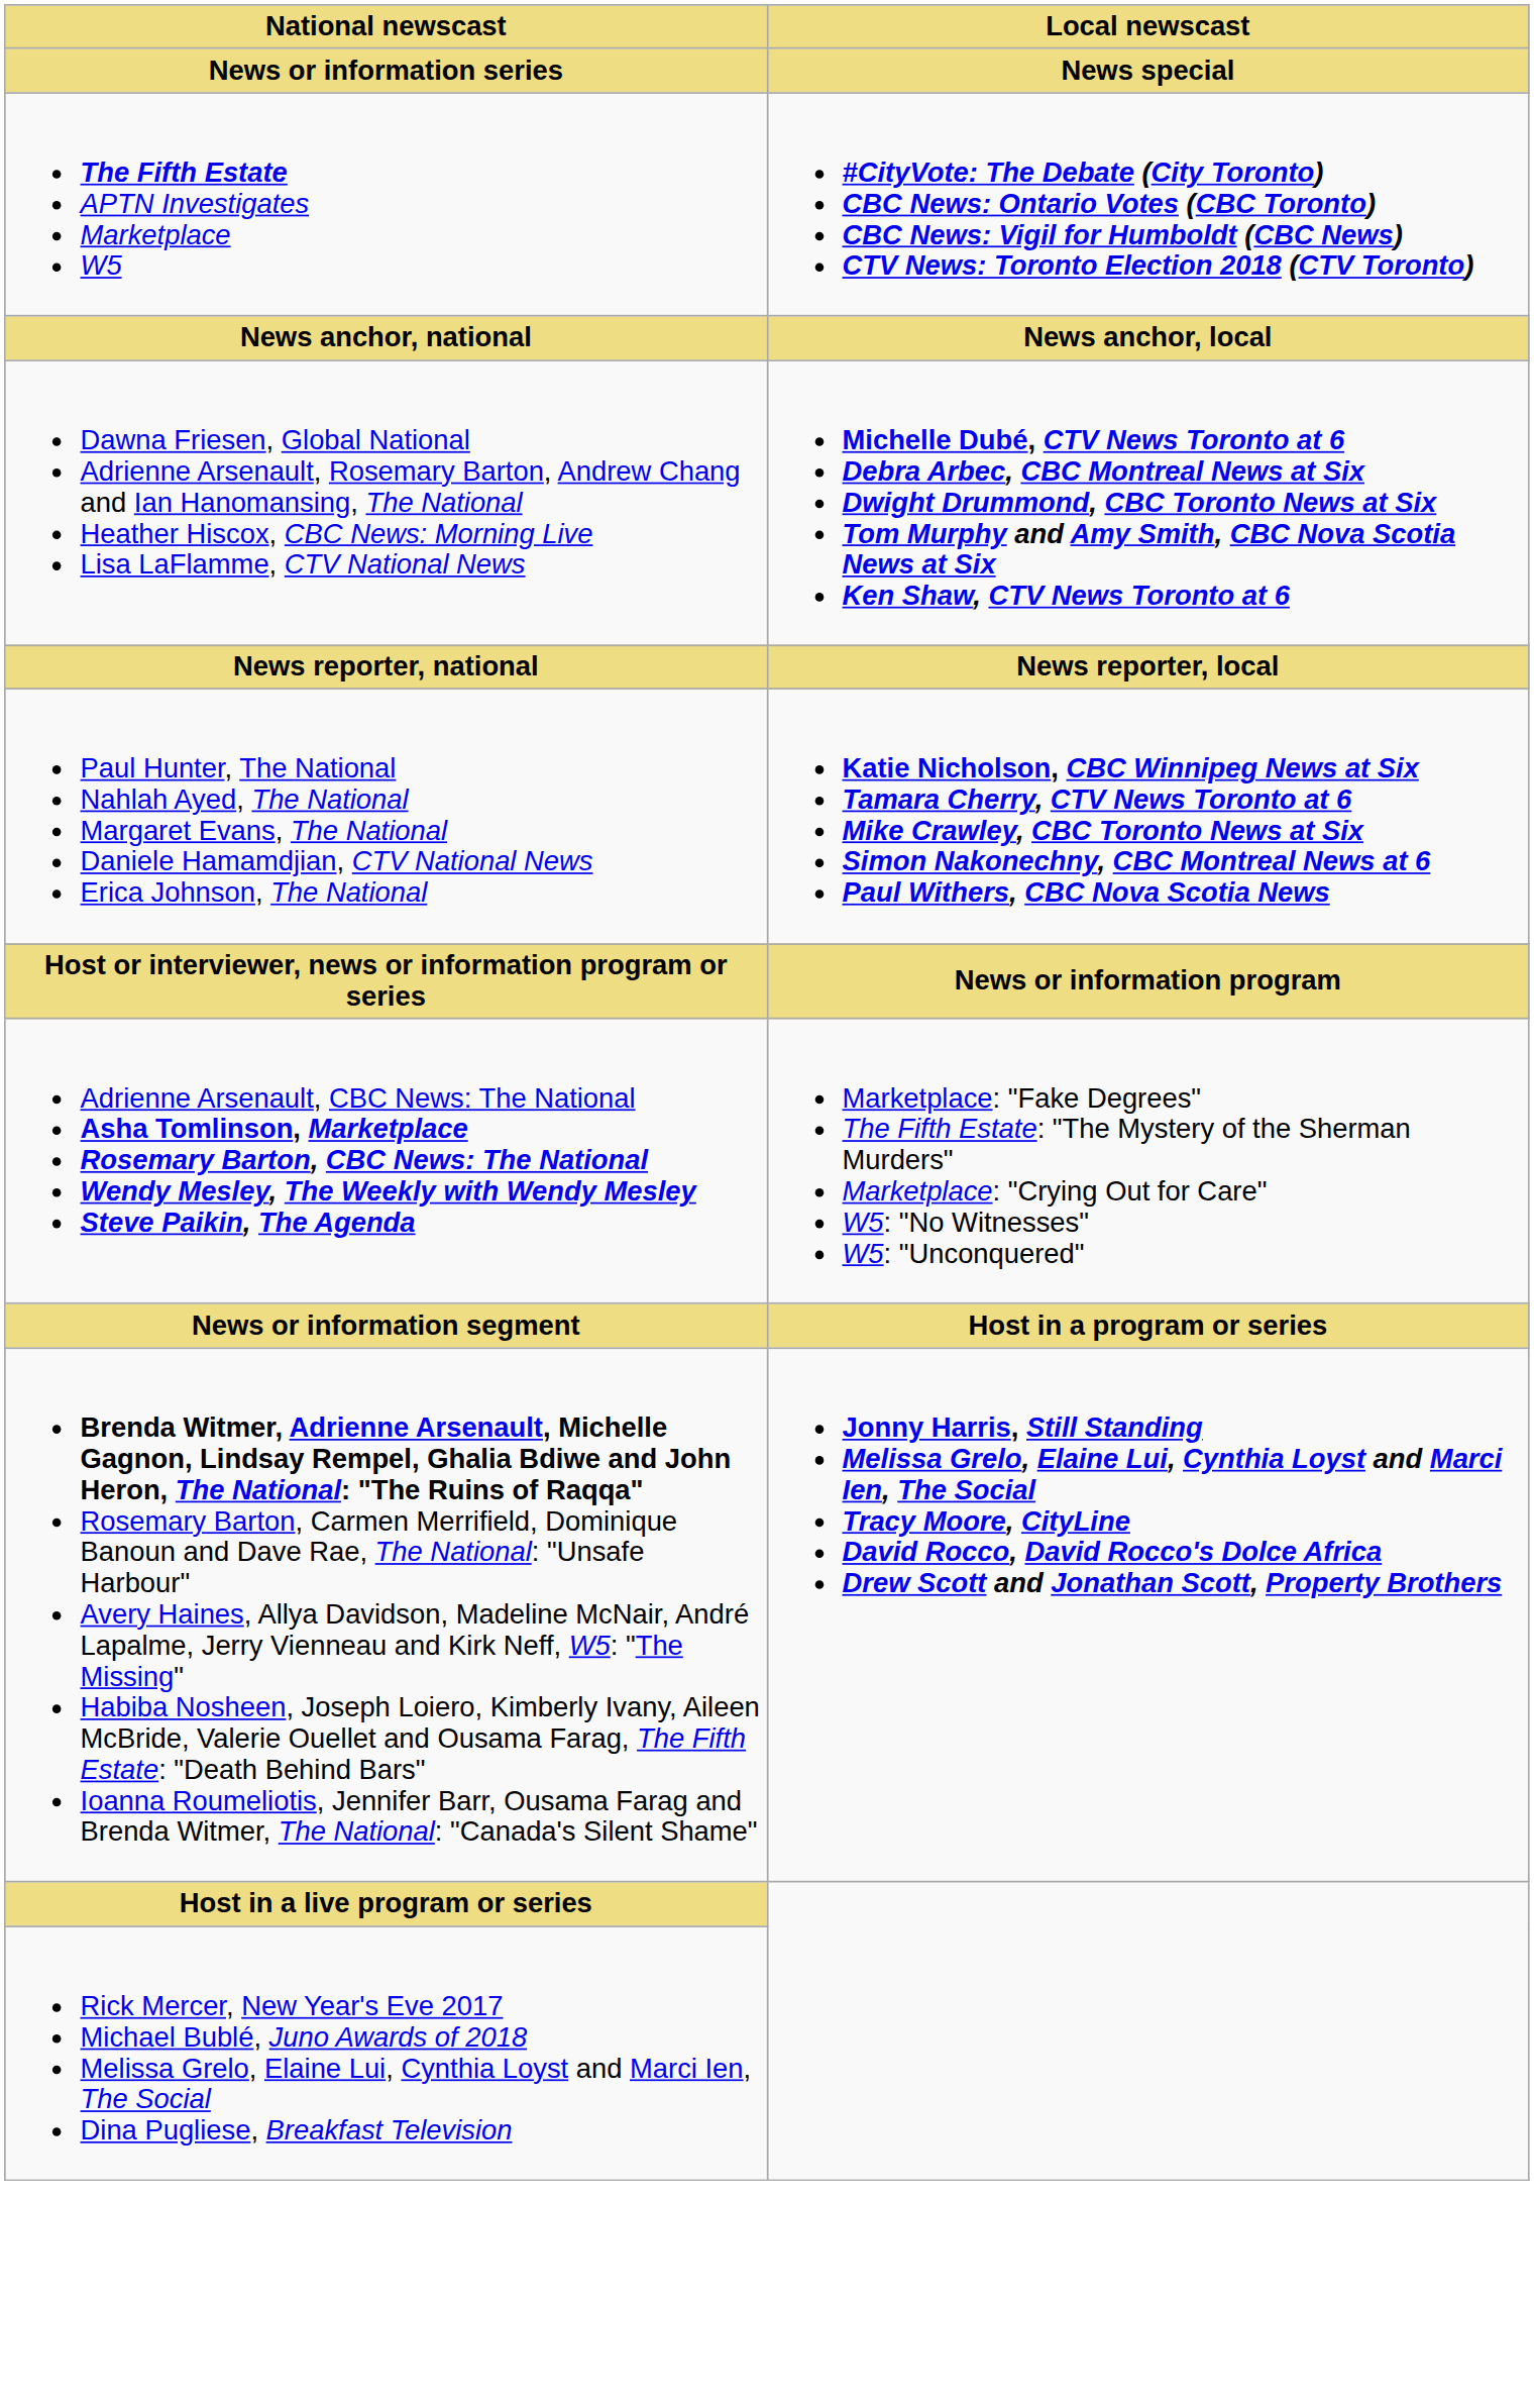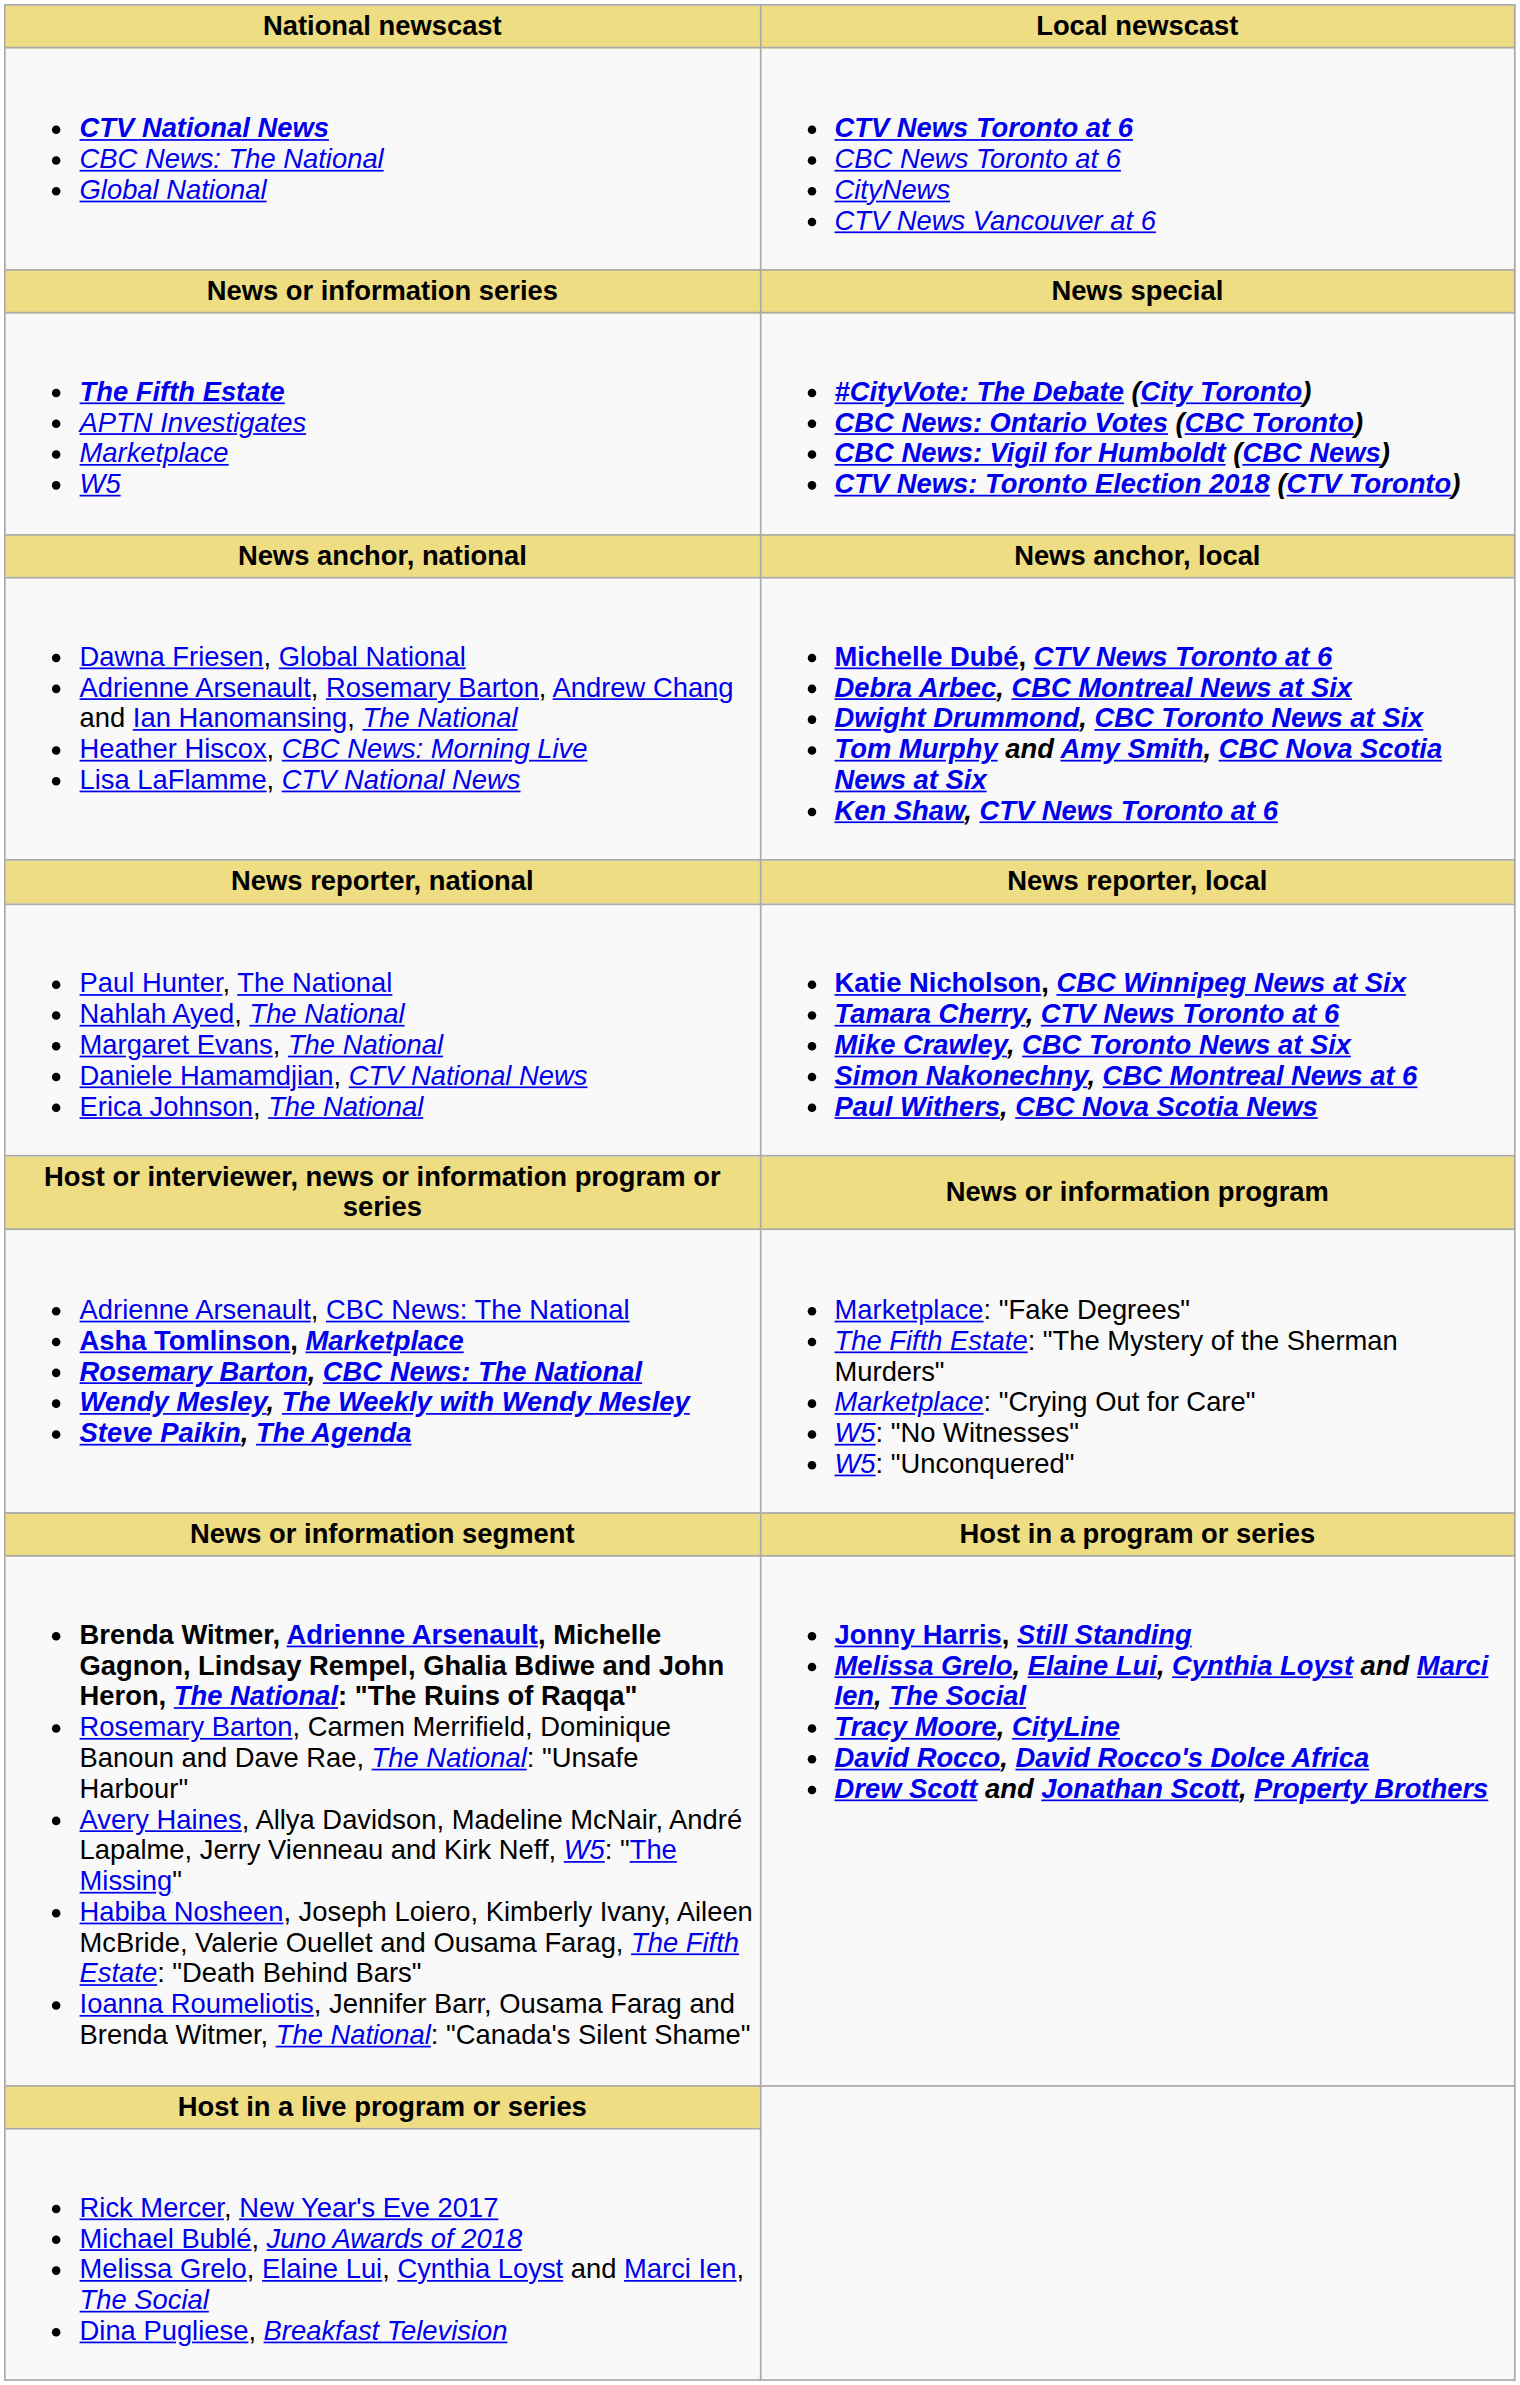+ row: CTV National News CBC News: The National Global National | CTV News Toronto at 6 CBC News Toronto at 6 CityNews CTV News Vancouver at 6
